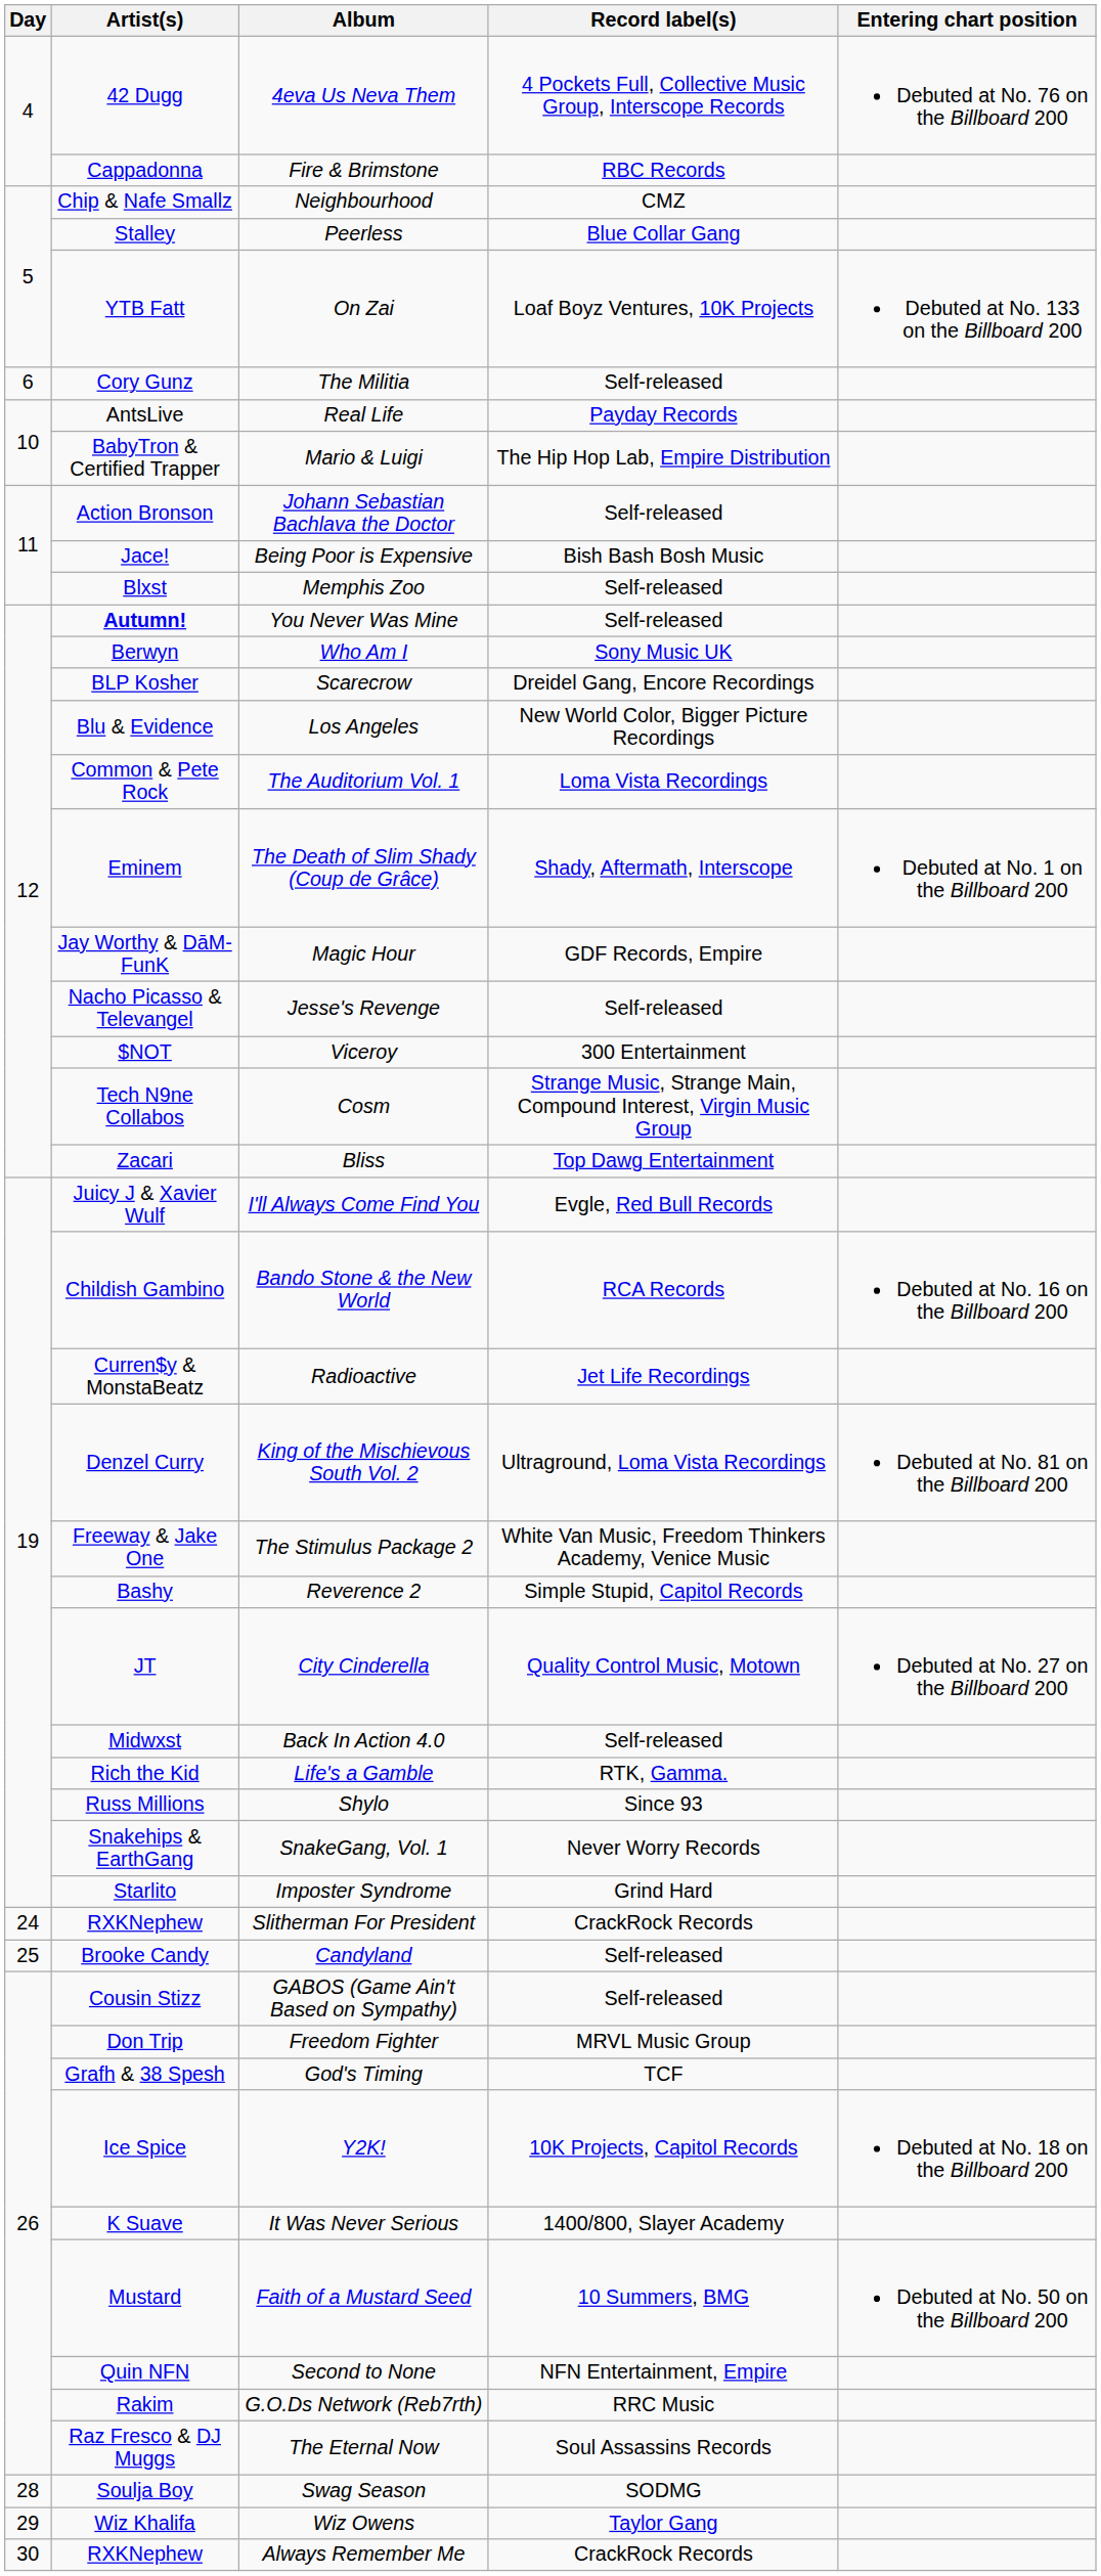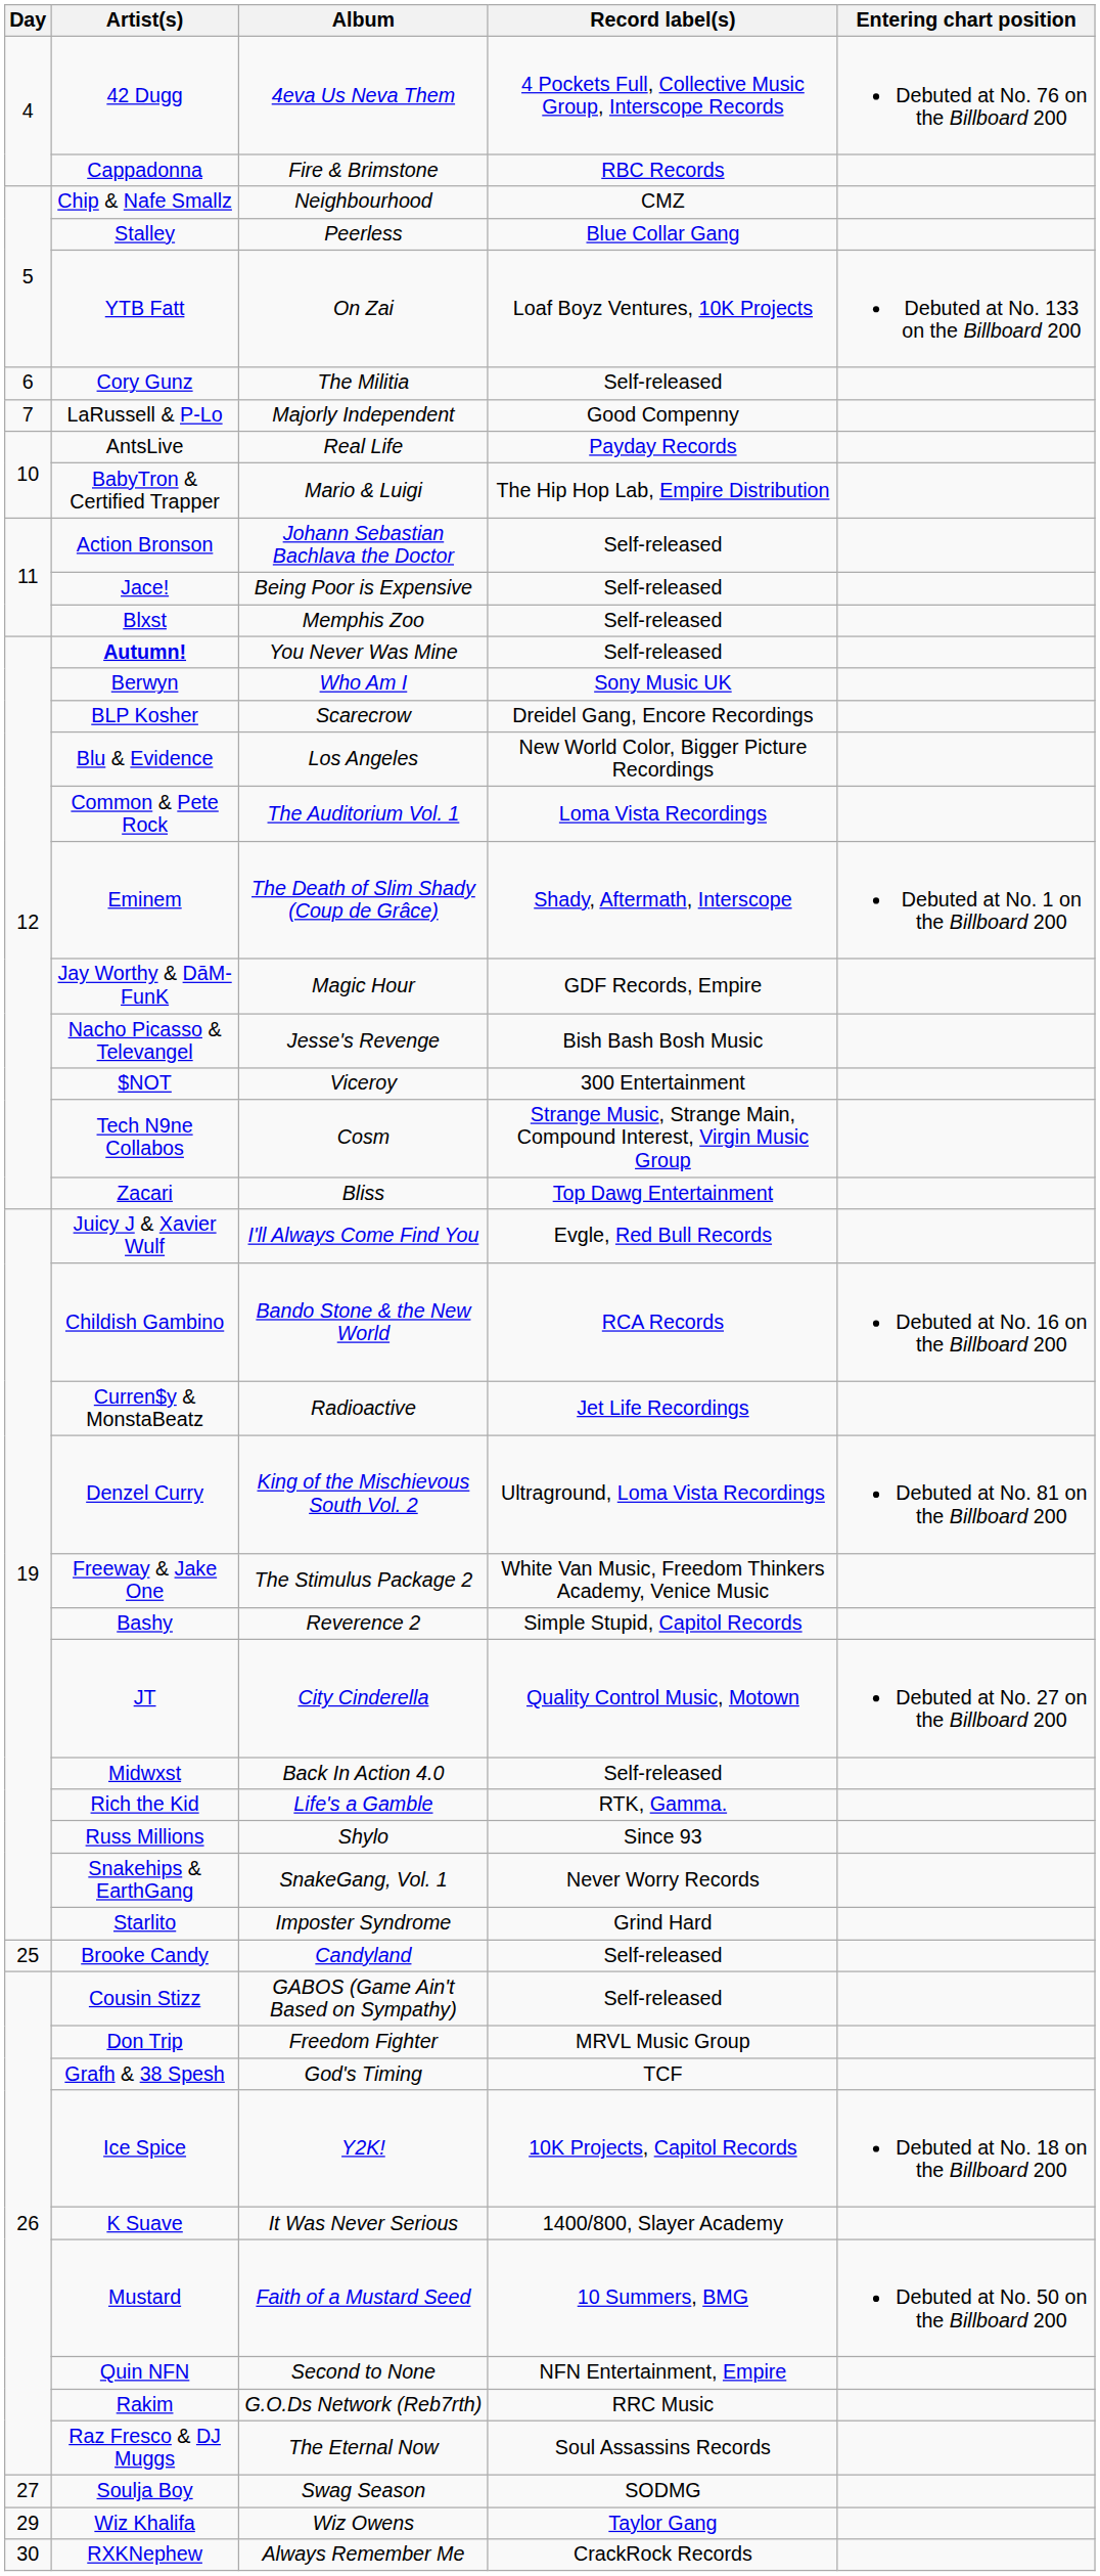+ row: 7 | LaRussell & P-Lo | Majorly Independent | Good Compenny
Being Poor is Expensive | Record label(s): Bish Bash Bosh Music -> Self-released
Jesse's Revenge | Record label(s): Self-released -> Bish Bash Bosh Music
- row: 24 | RXKNephew | Slitherman For President | CrackRock Records
Swag Season | Day: 28 -> 27
